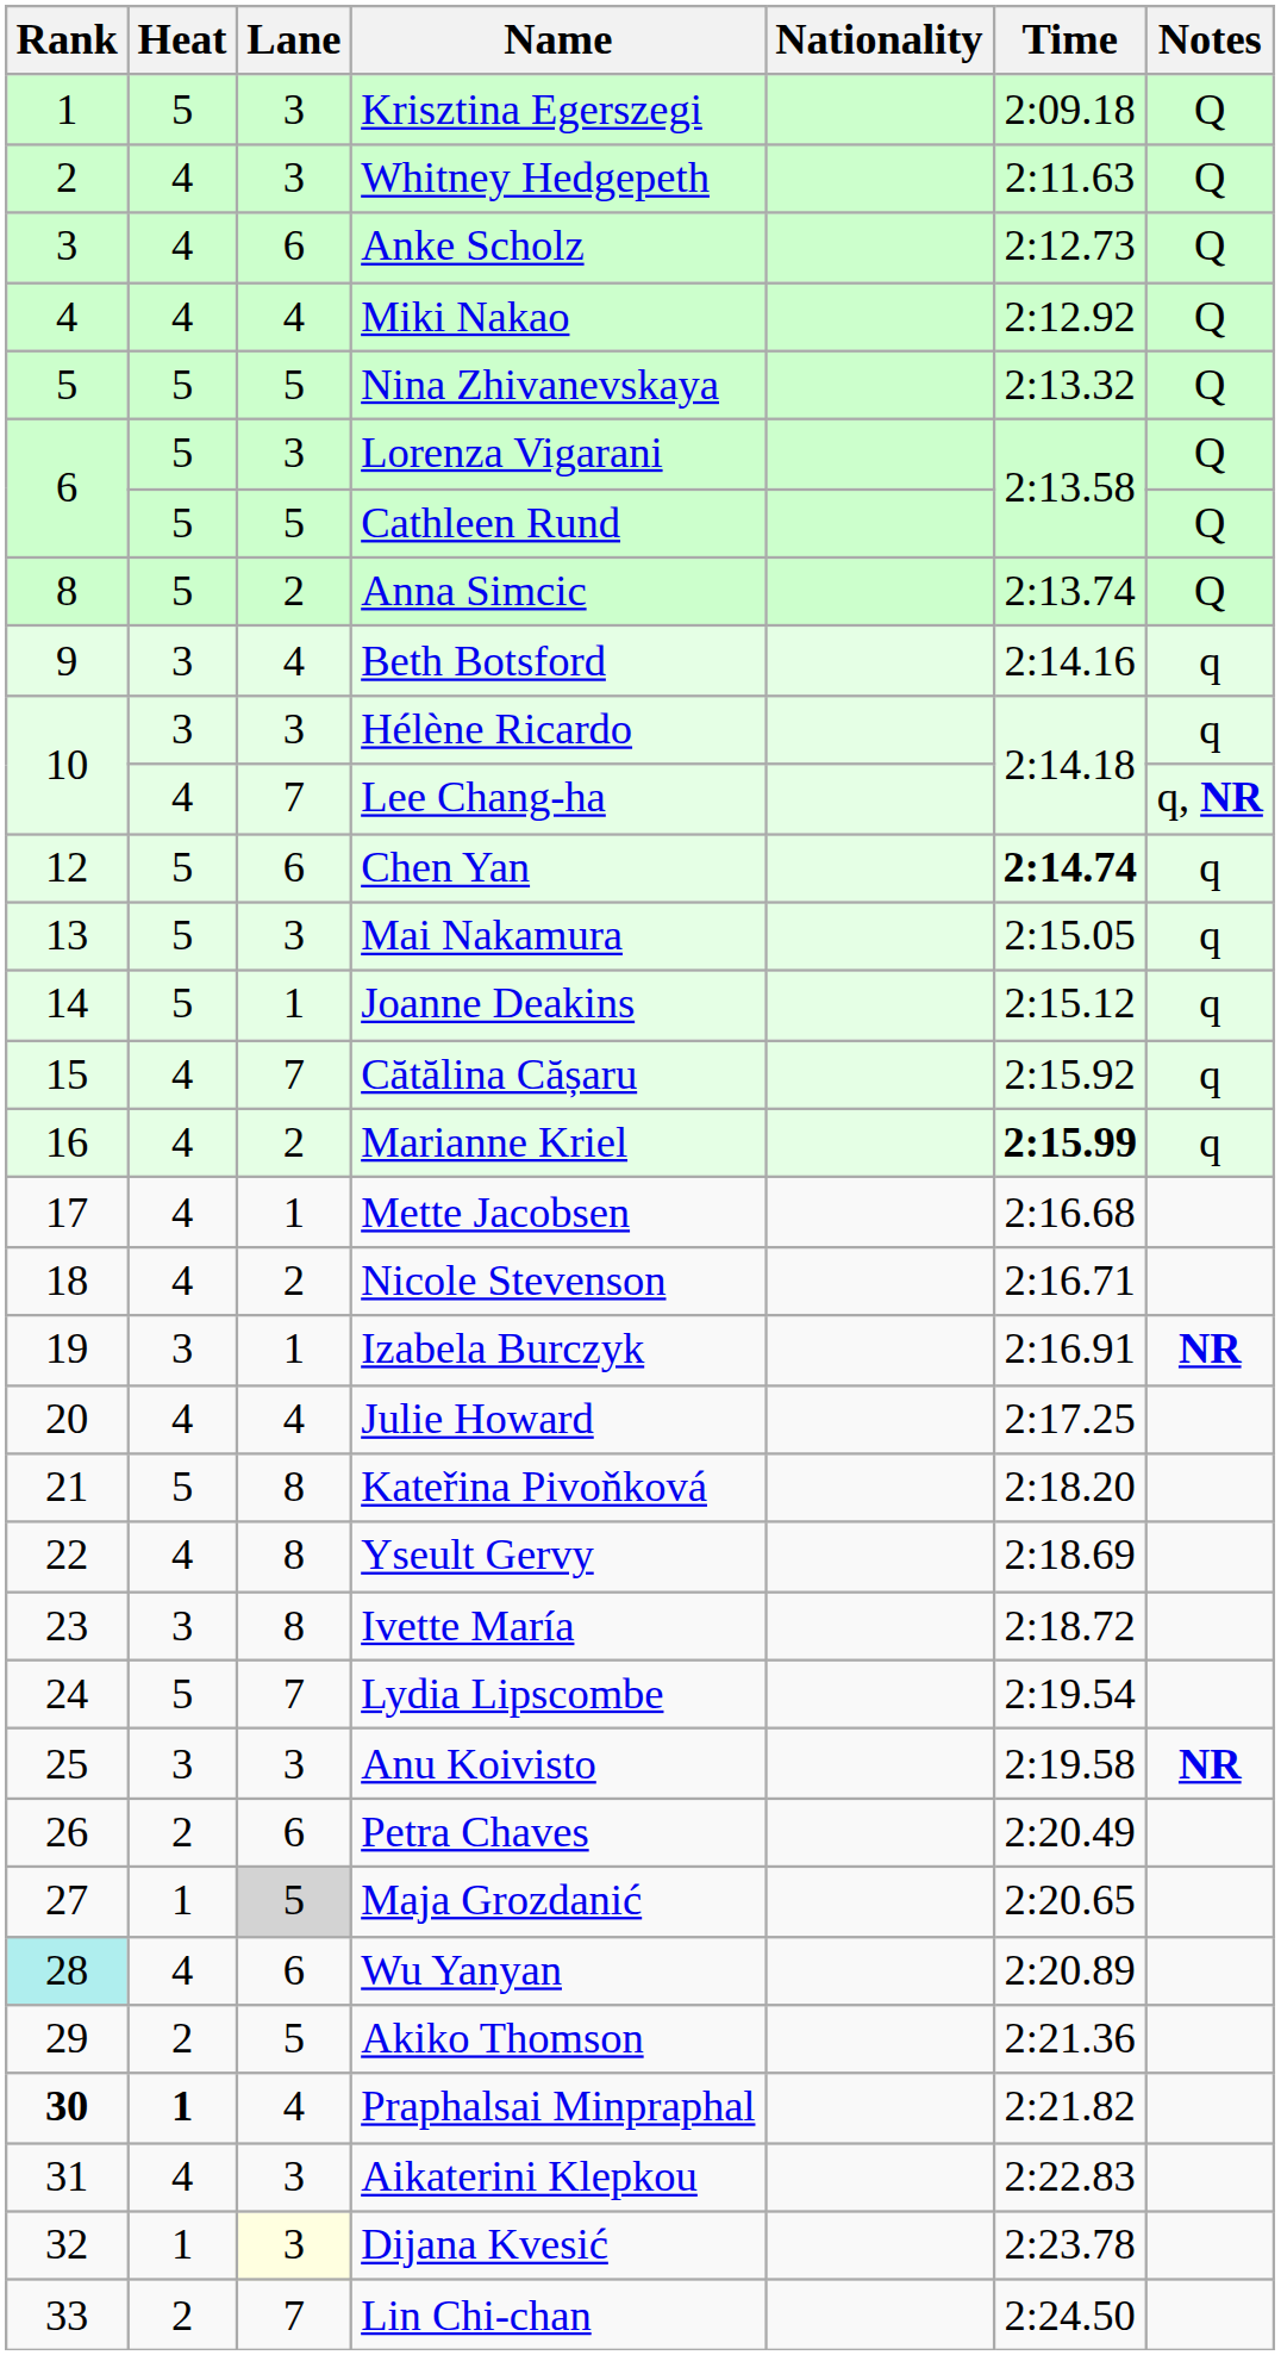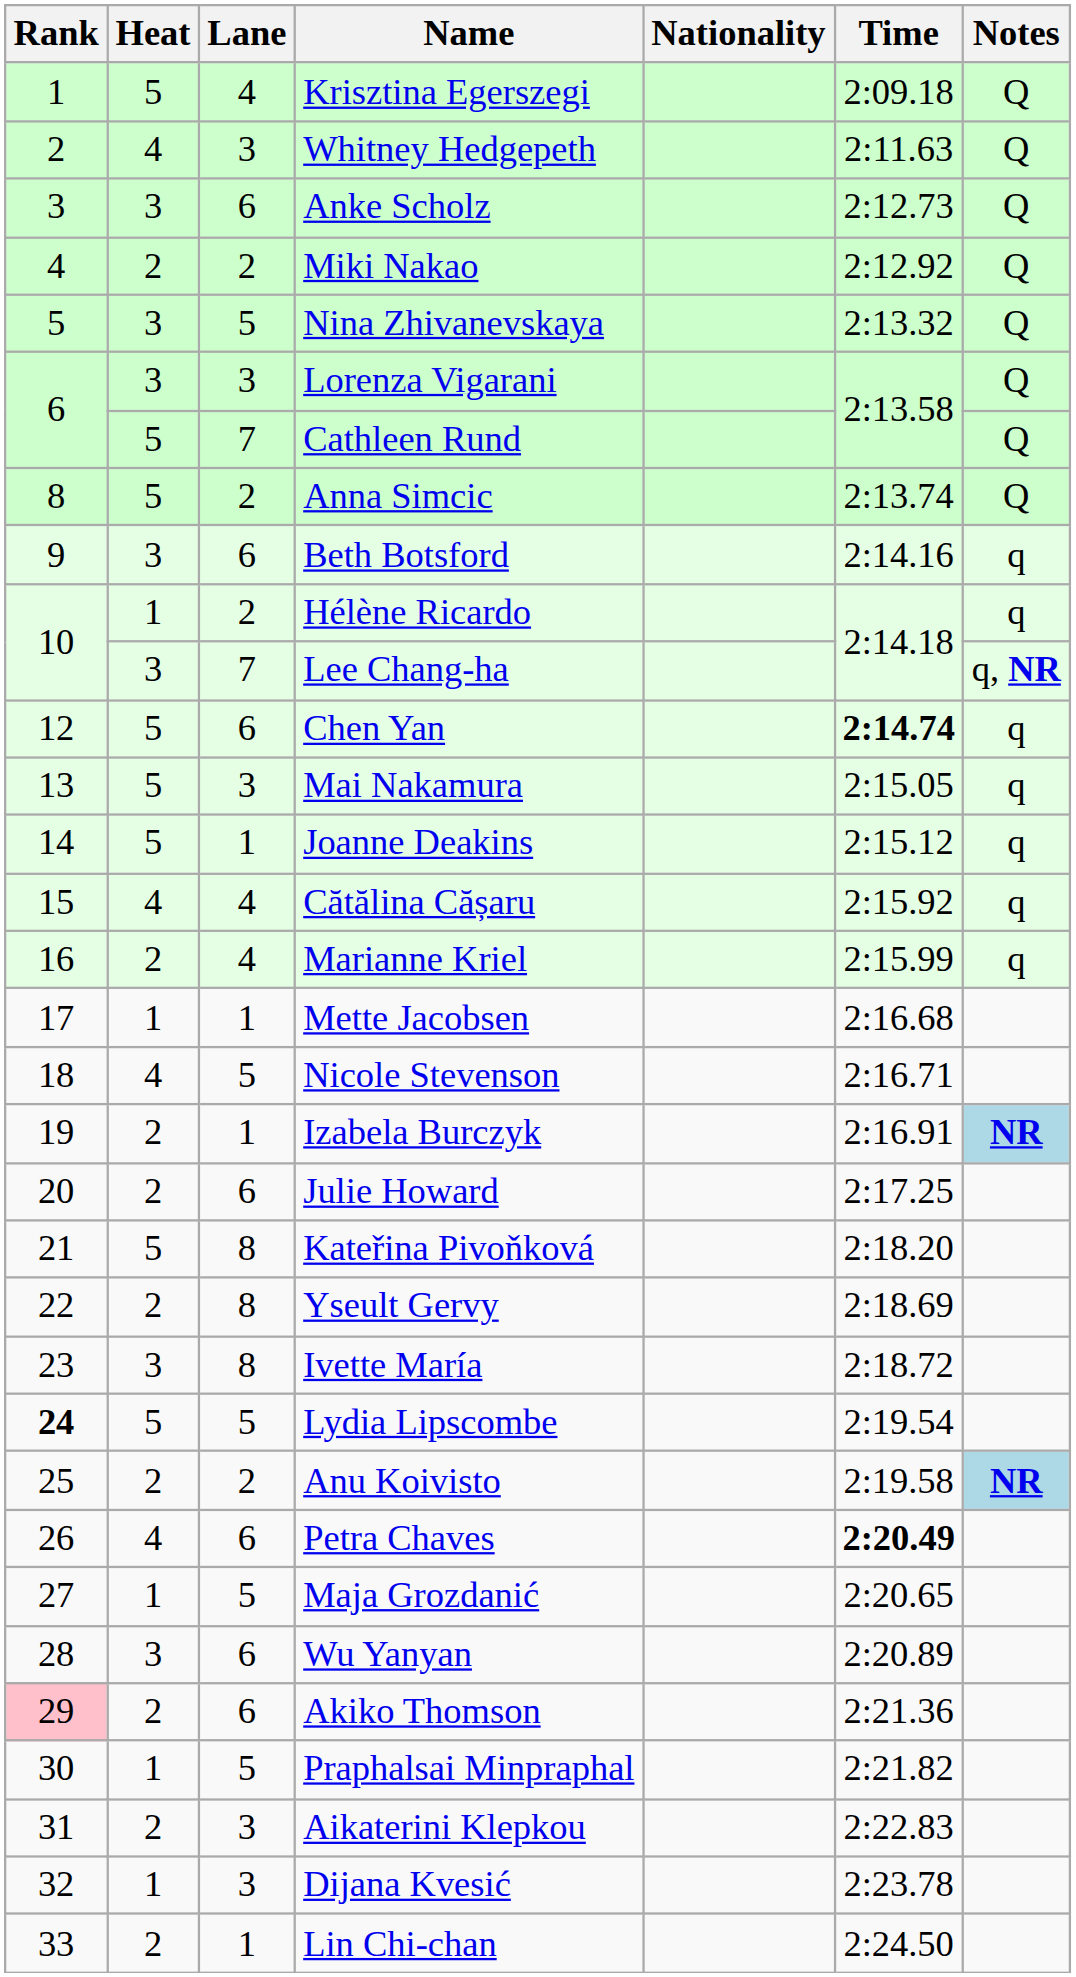Krisztina Egerszegi | Lane: 3 -> 4
Anke Scholz | Heat: 4 -> 3
Miki Nakao | Heat: 4 -> 2
Miki Nakao | Lane: 4 -> 2
Nina Zhivanevskaya | Heat: 5 -> 3
Lorenza Vigarani | Heat: 5 -> 3
Cathleen Rund | Lane: 5 -> 7
Beth Botsford | Lane: 4 -> 6
Hélène Ricardo | Heat: 3 -> 1
Hélène Ricardo | Lane: 3 -> 2
Lee Chang-ha | Heat: 4 -> 3
Cătălina Cășaru | Lane: 7 -> 4
Marianne Kriel | Heat: 4 -> 2
Marianne Kriel | Lane: 2 -> 4
Marianne Kriel | Time: bold -> normal
Mette Jacobsen | Heat: 4 -> 1
Nicole Stevenson | Lane: 2 -> 5
Izabela Burczyk | Heat: 3 -> 2
Izabela Burczyk | Notes: no background -> lightblue background
Julie Howard | Heat: 4 -> 2
Julie Howard | Lane: 4 -> 6
Yseult Gervy | Heat: 4 -> 2
Lydia Lipscombe | Rank: normal -> bold
Lydia Lipscombe | Lane: 7 -> 5
Anu Koivisto | Heat: 3 -> 2
Anu Koivisto | Lane: 3 -> 2
Anu Koivisto | Notes: no background -> lightblue background
Petra Chaves | Heat: 2 -> 4
Petra Chaves | Time: normal -> bold
Maja Grozdanić | Lane: lightgrey background -> no background
Wu Yanyan | Rank: paleturquoise background -> no background
Wu Yanyan | Heat: 4 -> 3
Akiko Thomson | Rank: no background -> pink background
Akiko Thomson | Lane: 5 -> 6
Praphalsai Minpraphal | Rank: bold -> normal
Praphalsai Minpraphal | Heat: bold -> normal
Praphalsai Minpraphal | Lane: 4 -> 5
Aikaterini Klepkou | Heat: 4 -> 2
Dijana Kvesić | Lane: lightyellow background -> no background
Lin Chi-chan | Lane: 7 -> 1
